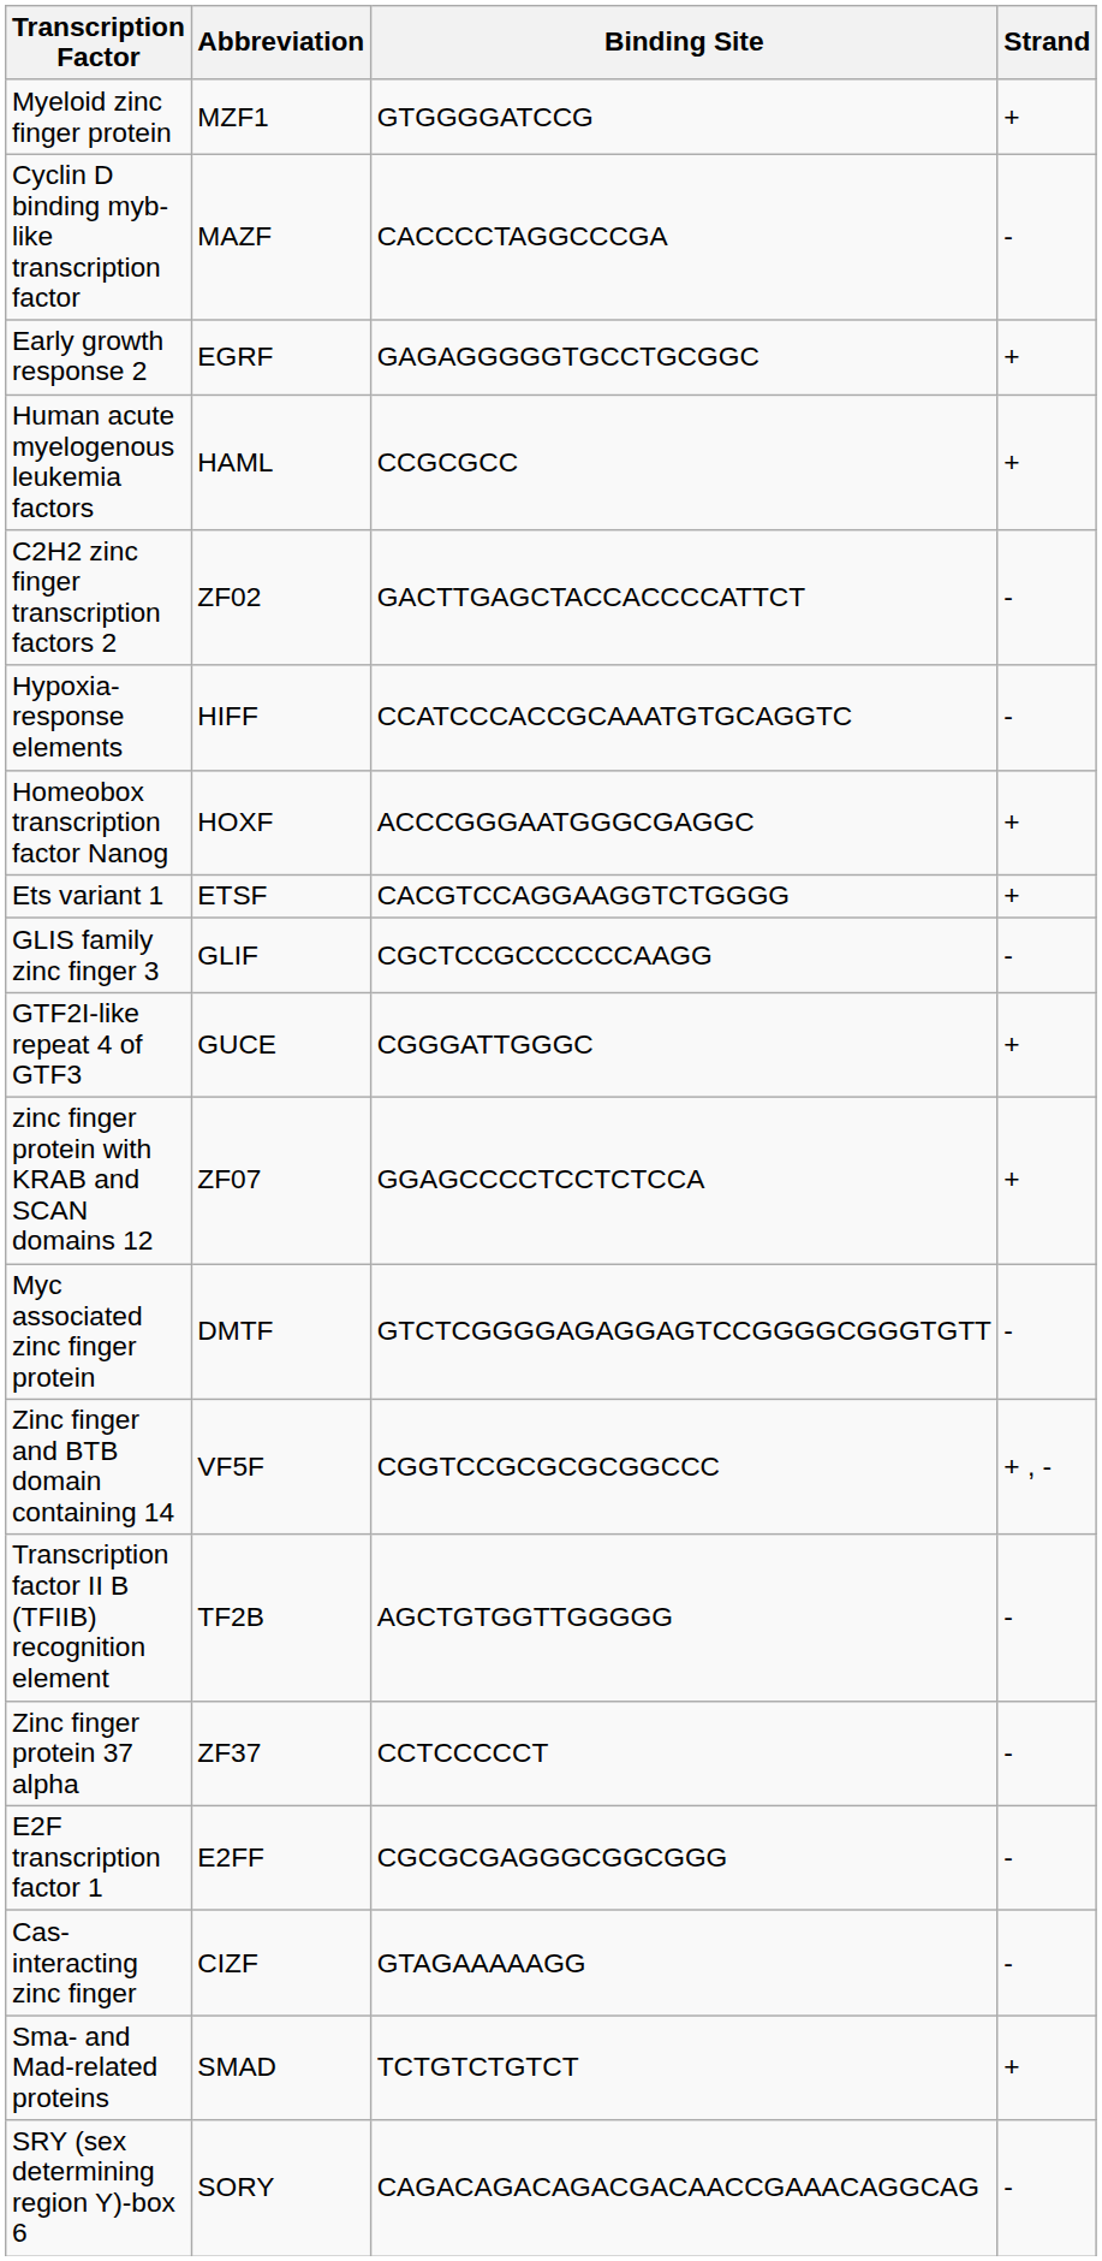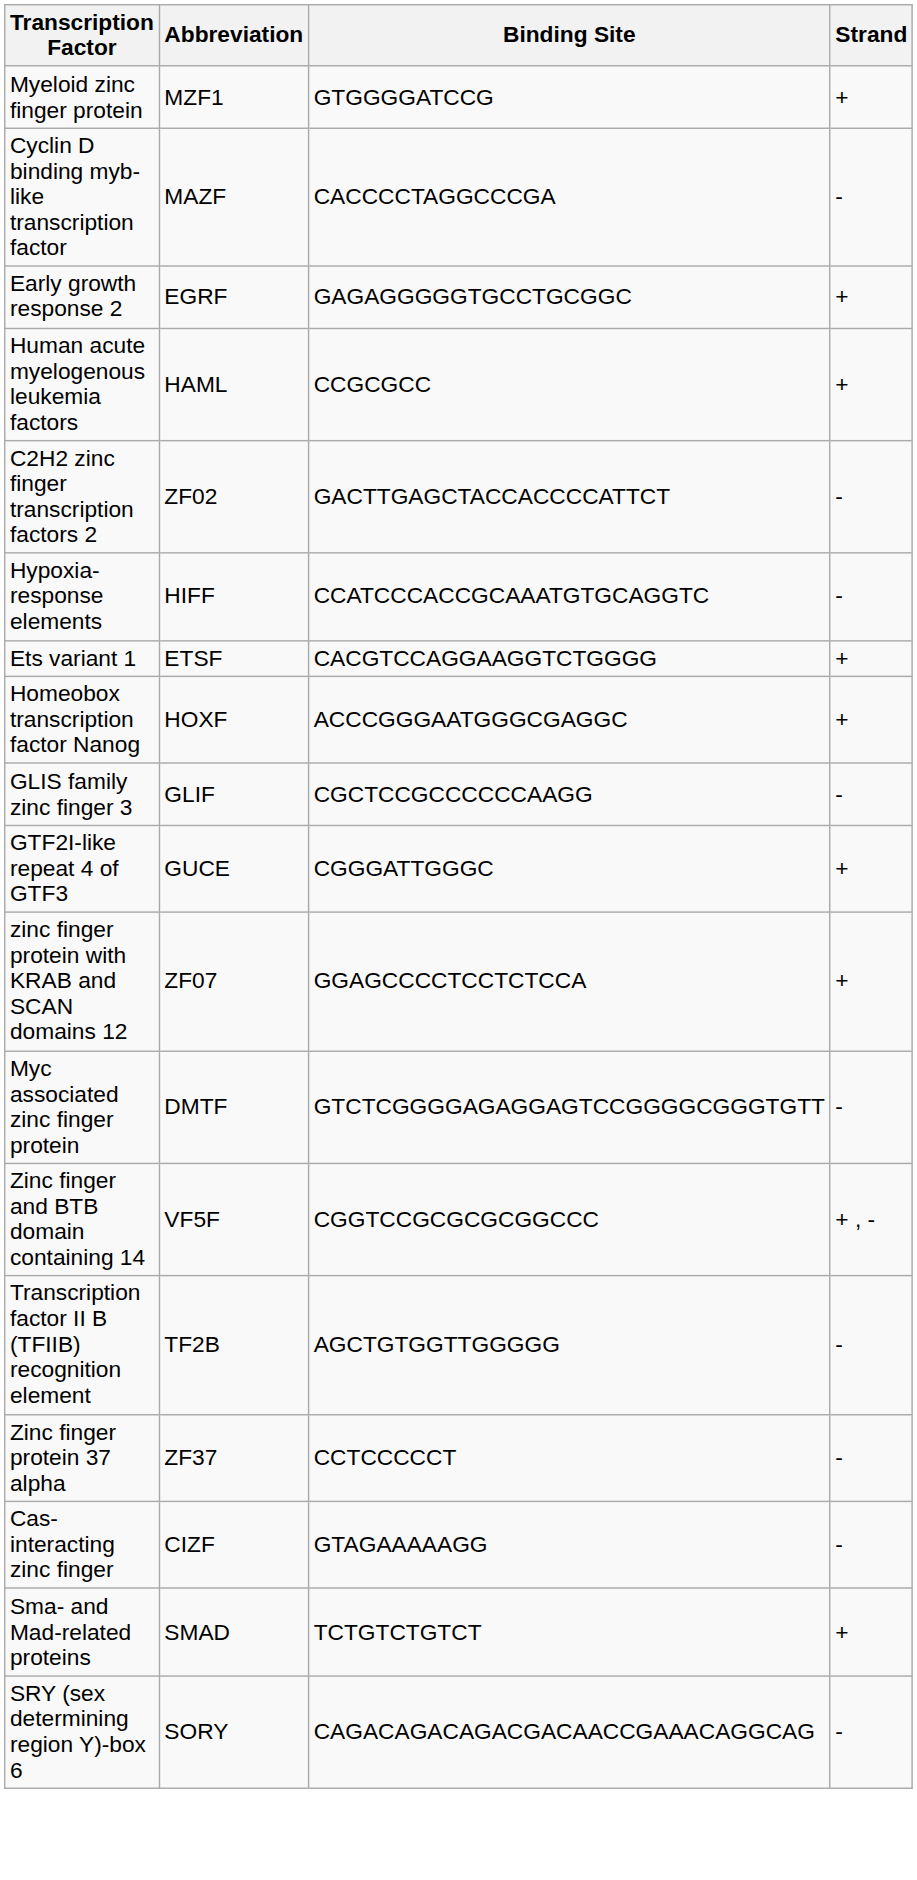rows swapped: Ets variant 1 <-> Homeobox transcription factor Nanog
- row: E2F transcription factor 1 | E2FF | CGCGCGAGGGCGGCGGG | -
